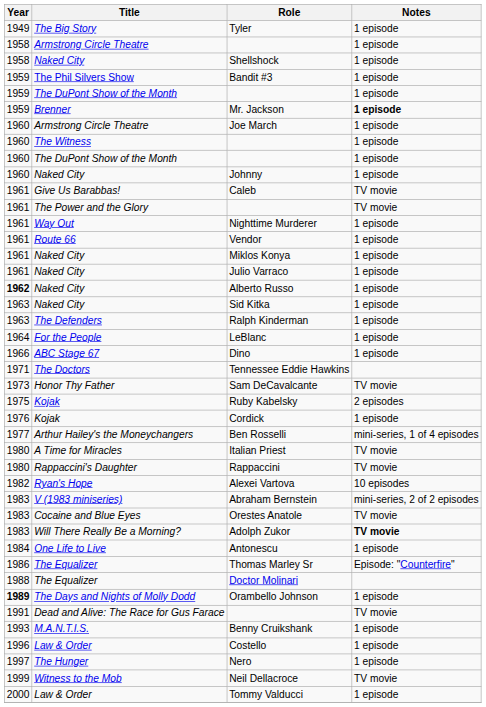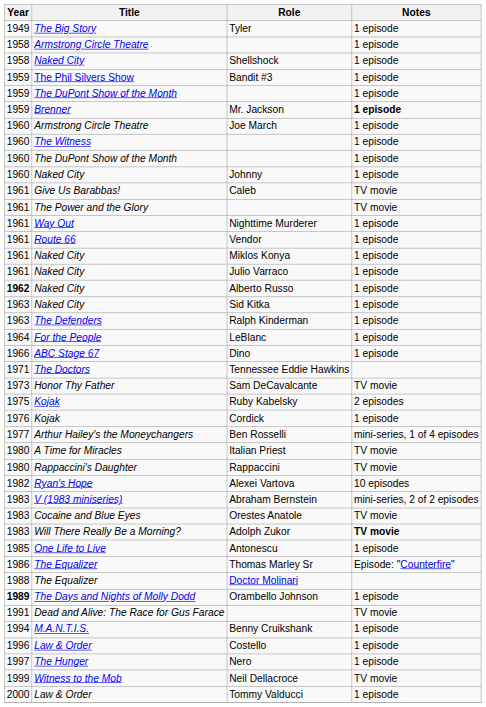Antonescu | Year: 1984 -> 1985
Benny Cruikshank | Year: 1993 -> 1994
